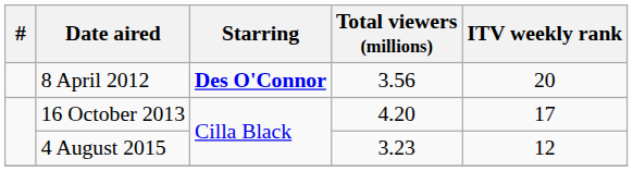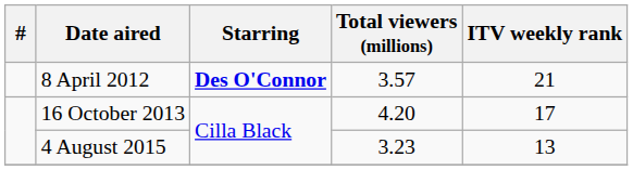8 April 2012 | Total viewers (millions): 3.56 -> 3.57
8 April 2012 | ITV weekly rank: 20 -> 21
4 August 2015 | ITV weekly rank: 12 -> 13
